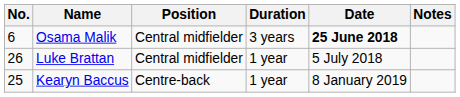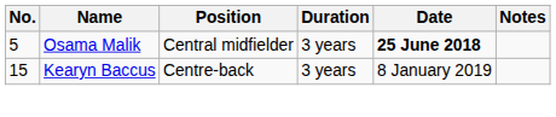Osama Malik | No.: 6 -> 5
- row: 26 | Luke Brattan | Central midfielder | 1 year | 5 July 2018
Kearyn Baccus | No.: 25 -> 15
Kearyn Baccus | Duration: 1 year -> 3 years
